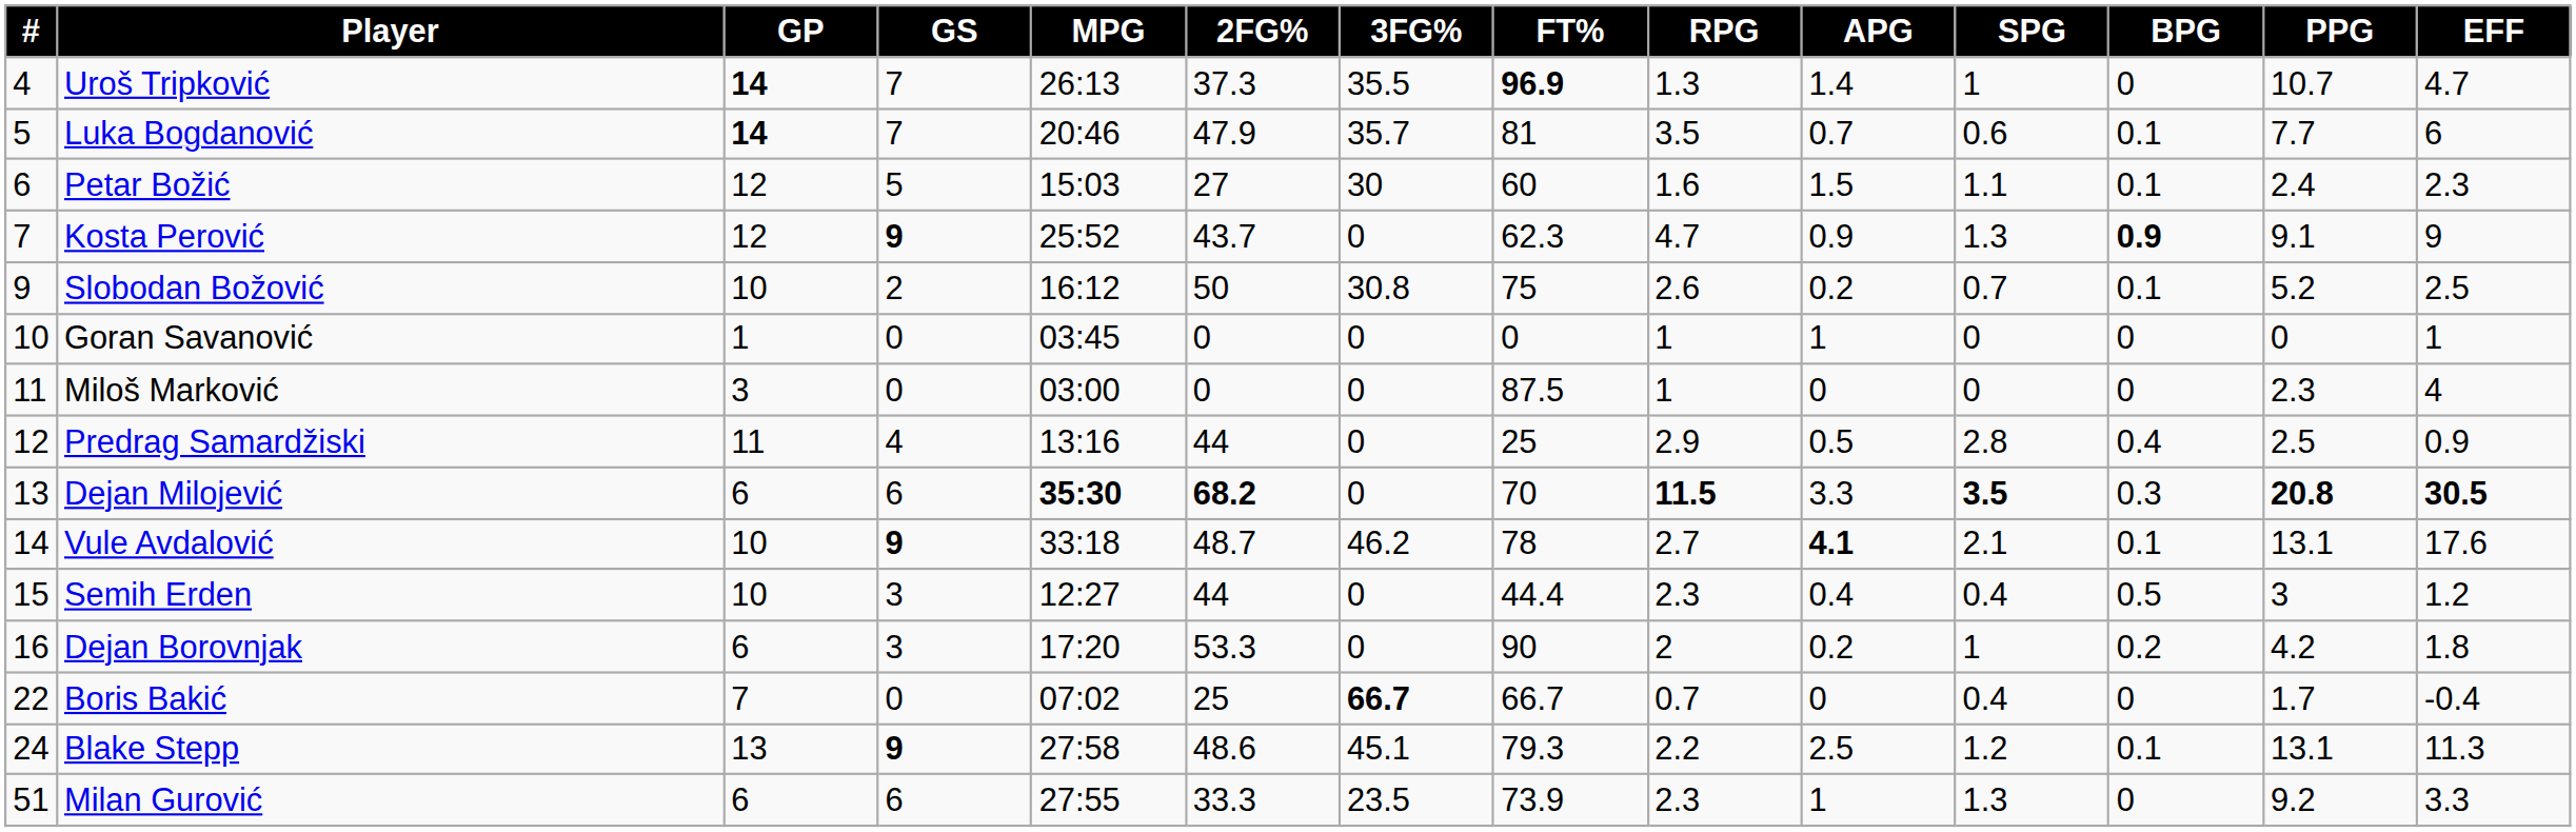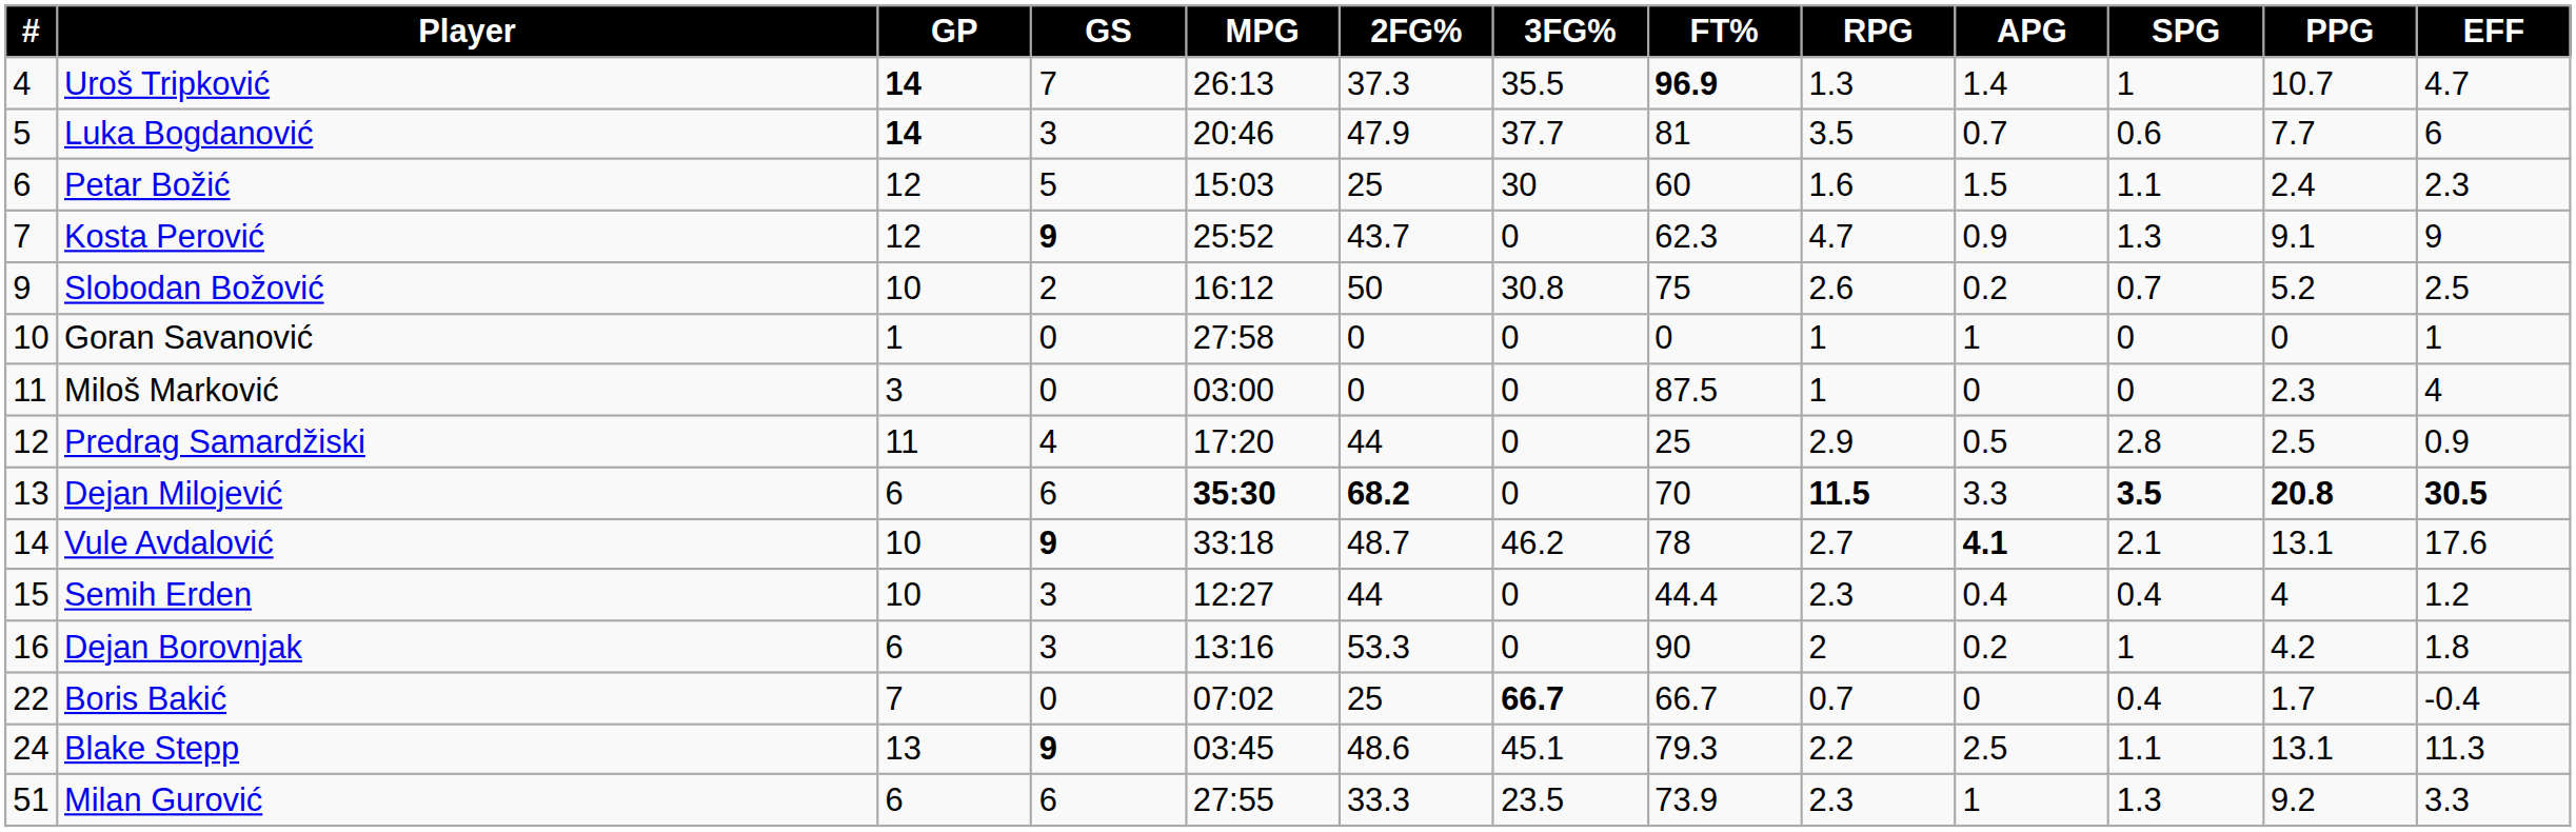- column: BPG | 0 | 0.1 | 0.1 | 0.9 | 0.1 | 0 | 0 | 0.4 | 0.3 | 0.1 | 0.5 | 0.2 | 0 | 0.1 | 0
Luka Bogdanović | GS: 7 -> 3
Luka Bogdanović | 3FG%: 35.7 -> 37.7
Petar Božić | 2FG%: 27 -> 25
Goran Savanović | MPG: 03:45 -> 27:58
Predrag Samardžiski | MPG: 13:16 -> 17:20
Semih Erden | PPG: 3 -> 4
Dejan Borovnjak | MPG: 17:20 -> 13:16
Blake Stepp | MPG: 27:58 -> 03:45
Blake Stepp | SPG: 1.2 -> 1.1
